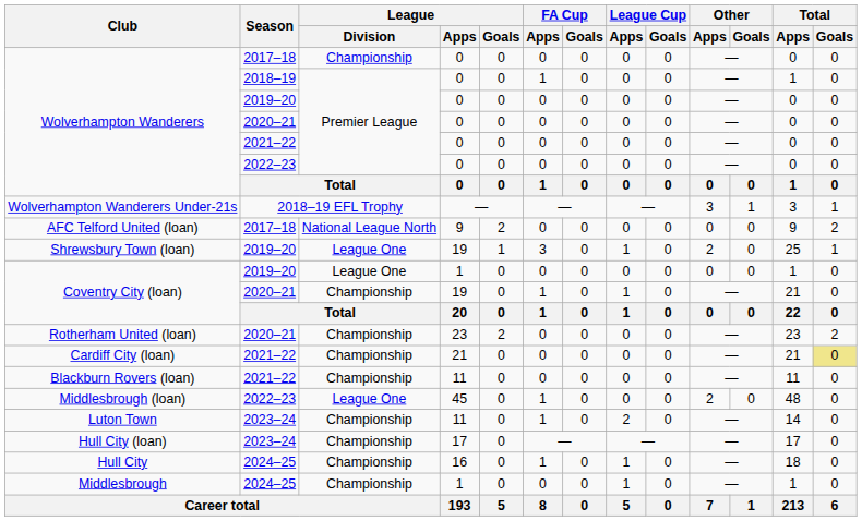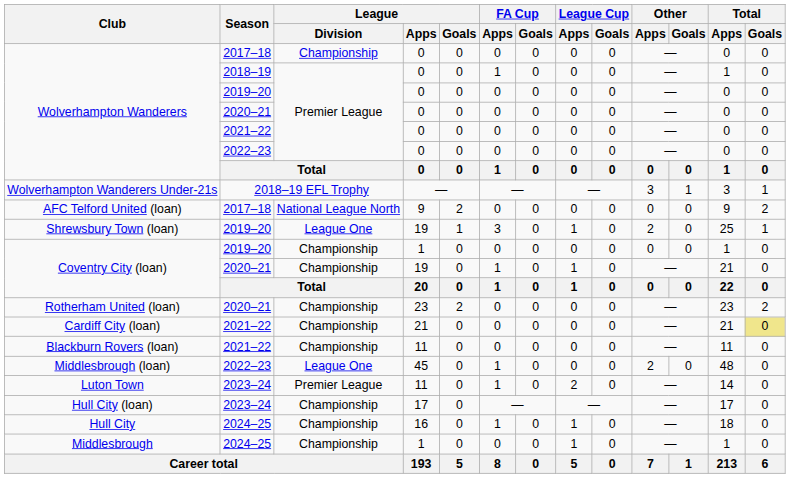Coventry City (loan) / 2019–20 | League / Division: League One -> Championship
Luton Town | League / Division: Championship -> Premier League
